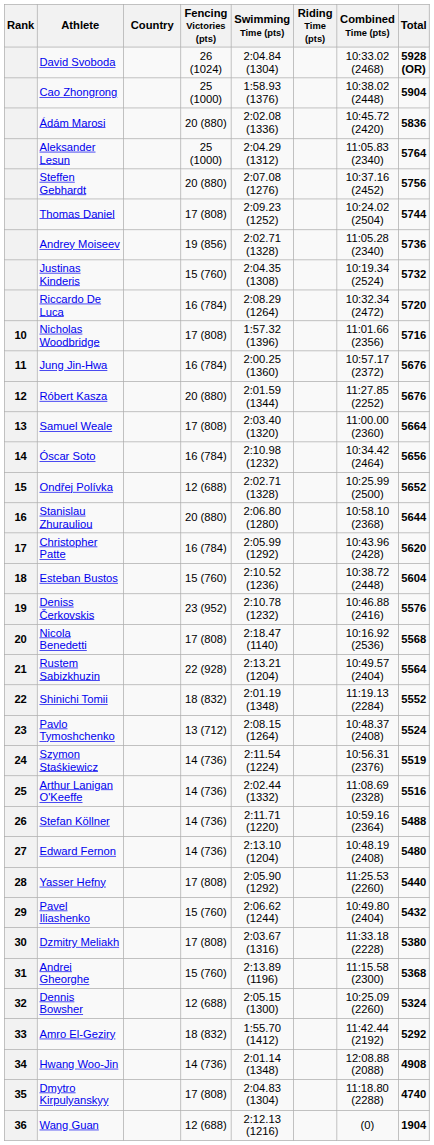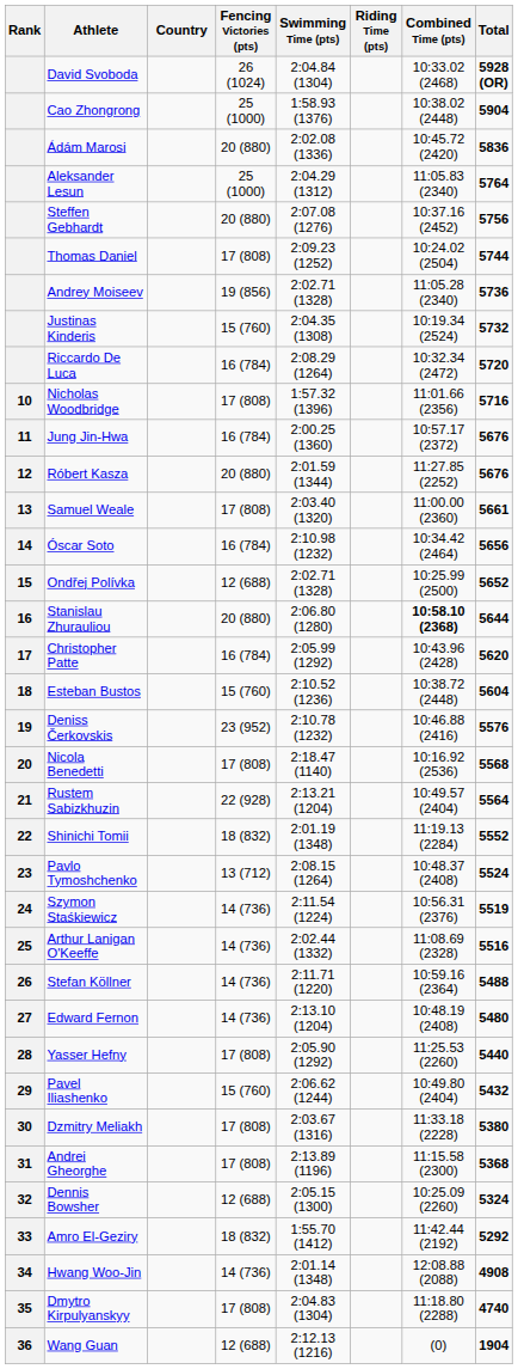Samuel Weale | Total: 5664 -> 5661
Stanislau Zhurauliou | Combined Time (pts): normal -> bold
Andrei Gheorghe | Fencing Victories (pts): 15 (760) -> 17 (808)
